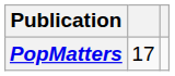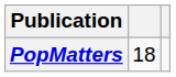PopMatters | column 2: 17 -> 18
